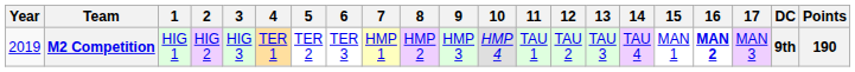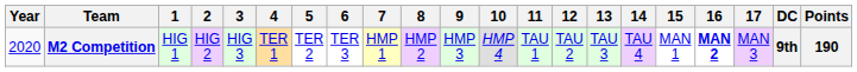M2 Competition | Year: 2019 -> 2020
